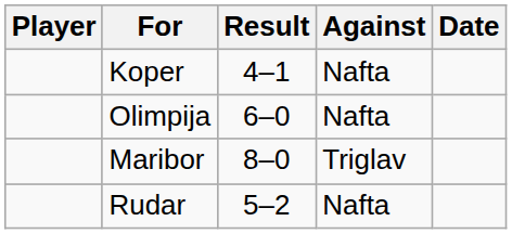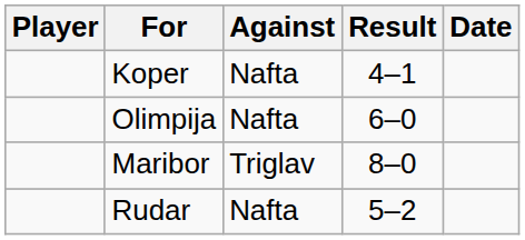columns swapped: Against <-> Result
